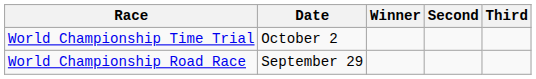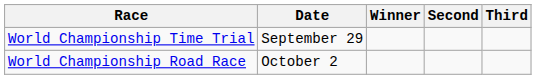World Championship Time Trial | Date: October 2 -> September 29
World Championship Road Race | Date: September 29 -> October 2
